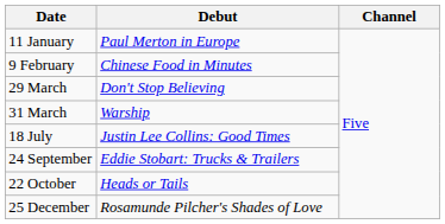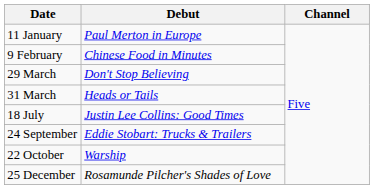31 March | Debut: Warship -> Heads or Tails
22 October | Debut: Heads or Tails -> Warship
